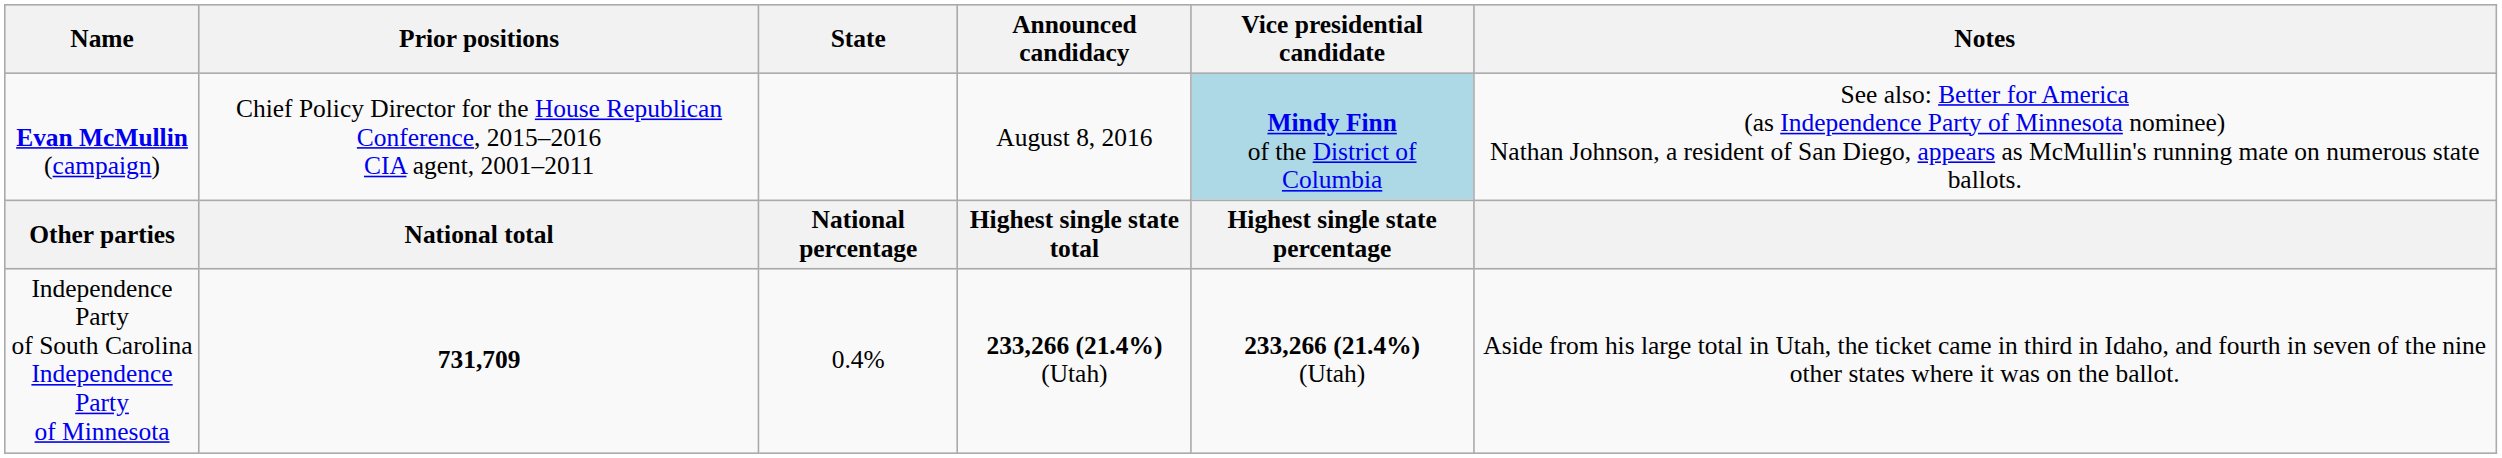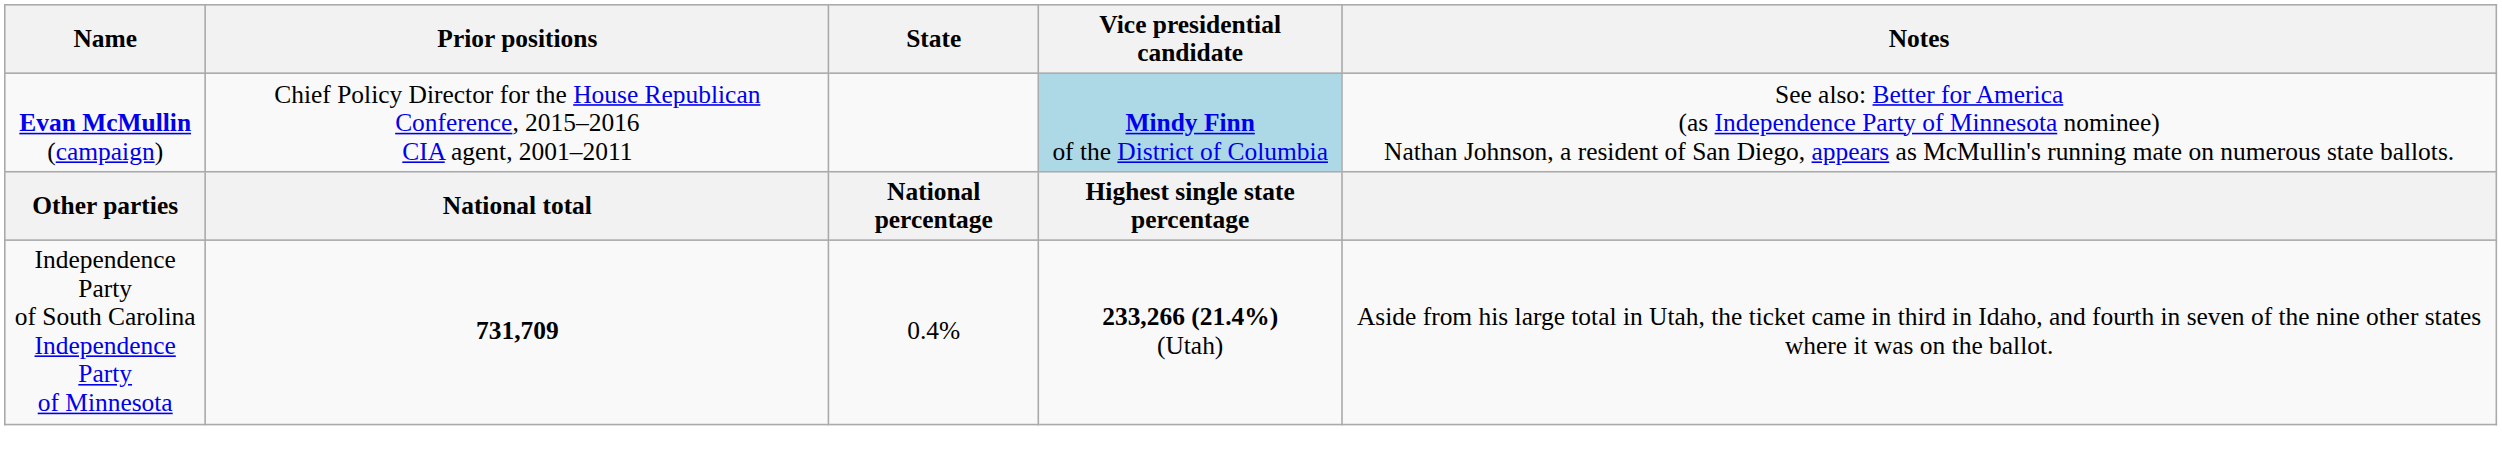- column: Announced candidacy | August 8, 2016 | Highest single state total | 233,266 (21.4%) (Utah)
